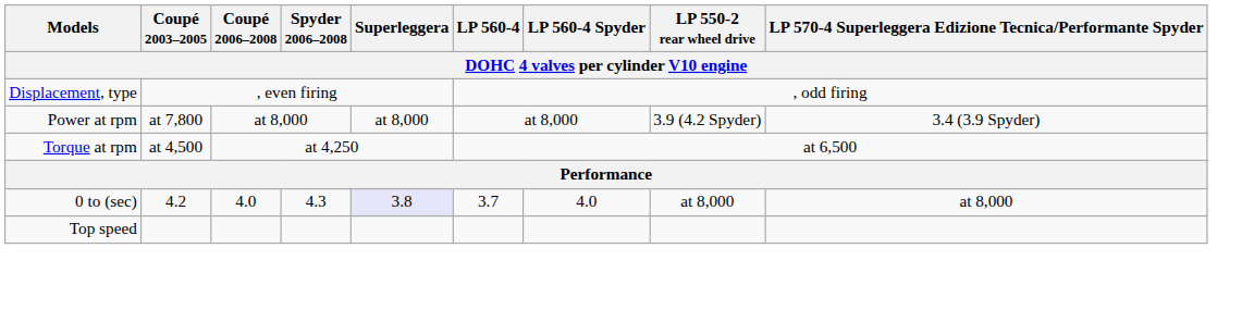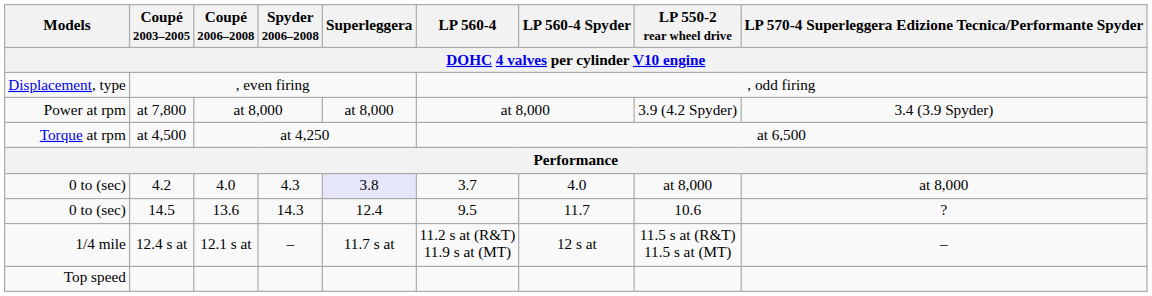+ row: 0 to (sec) | 14.5 | 13.6 | 14.3 | 12.4 | 9.5 | 11.7 | 10.6 | ?
+ row: 1/4 mile | 12.4 s at | 12.1 s at | – | 11.7 s at | 11.2 s at (R&T) 11.9 s at (MT) | 12 s at | 11.5 s at (R&T) 11.5 s at (MT) | –
